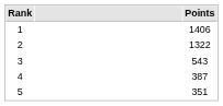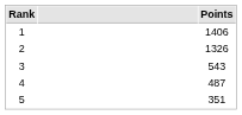2 | Points: 1322 -> 1326
4 | Points: 387 -> 487
